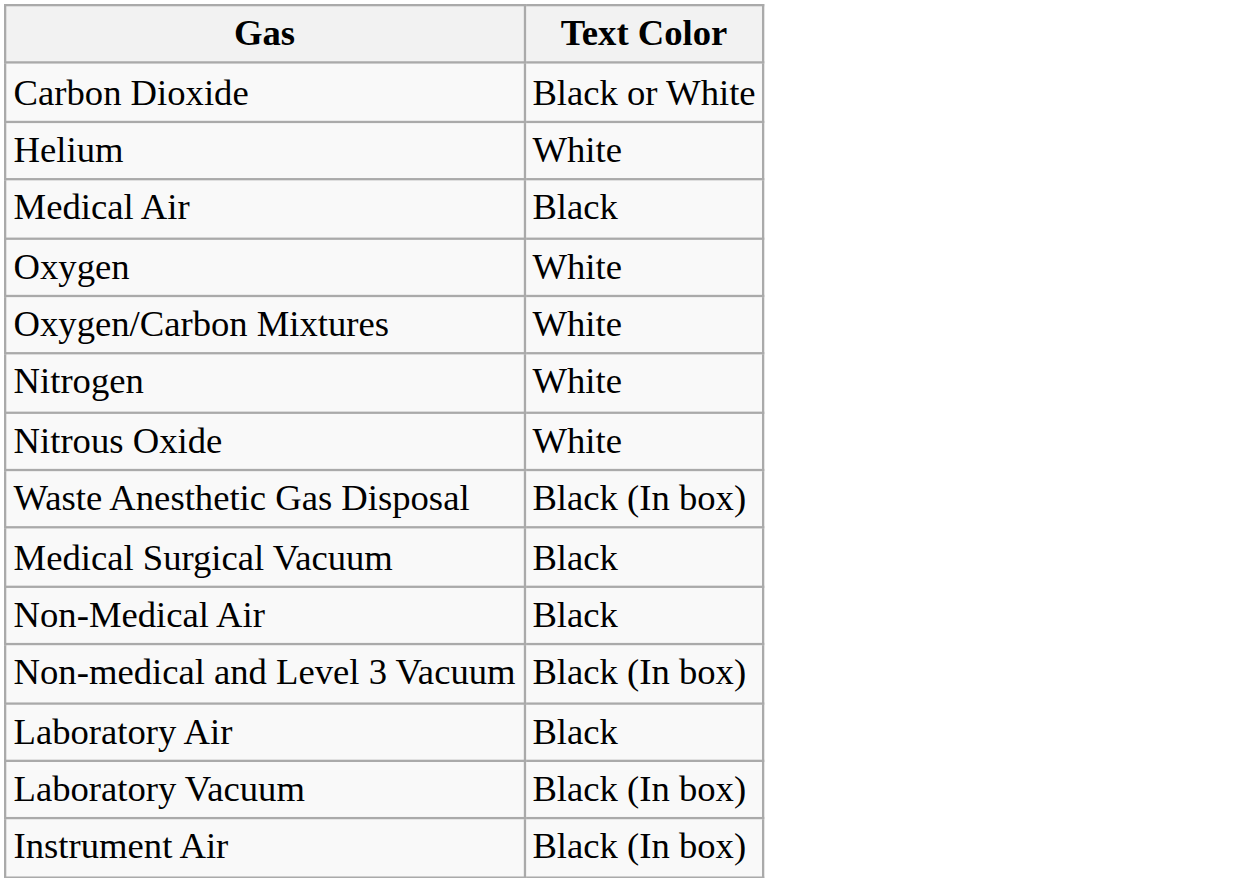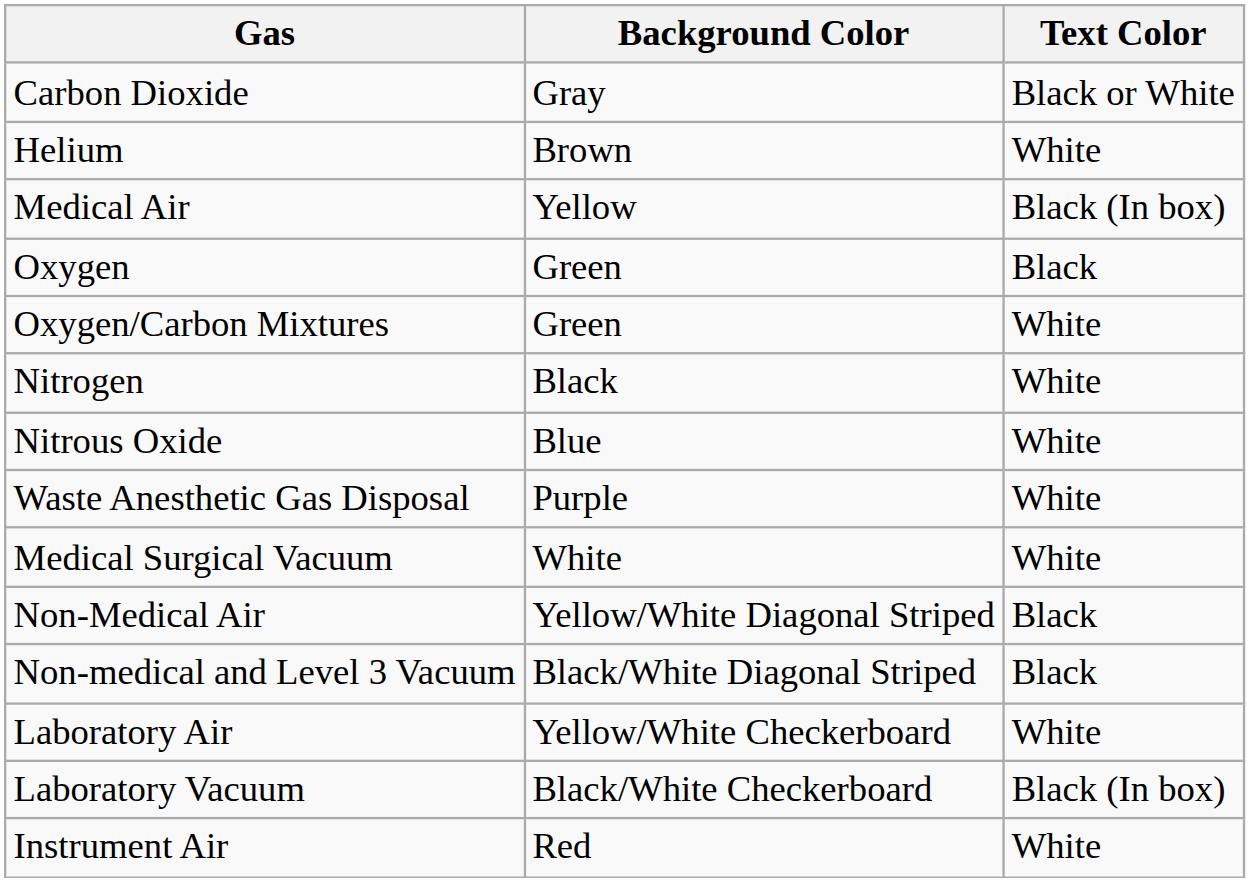+ column: Background Color | Gray | Brown | Yellow | Green | Green | Black | Blue | Purple | White | Yellow/White Diagonal Striped | Black/White Diagonal Striped | Yellow/White Checkerboard | Black/White Checkerboard | Red
Medical Air | Text Color: Black -> Black (In box)
Oxygen | Text Color: White -> Black
Waste Anesthetic Gas Disposal | Text Color: Black (In box) -> White
Medical Surgical Vacuum | Text Color: Black -> White
Non-medical and Level 3 Vacuum | Text Color: Black (In box) -> Black
Laboratory Air | Text Color: Black -> White
Instrument Air | Text Color: Black (In box) -> White
